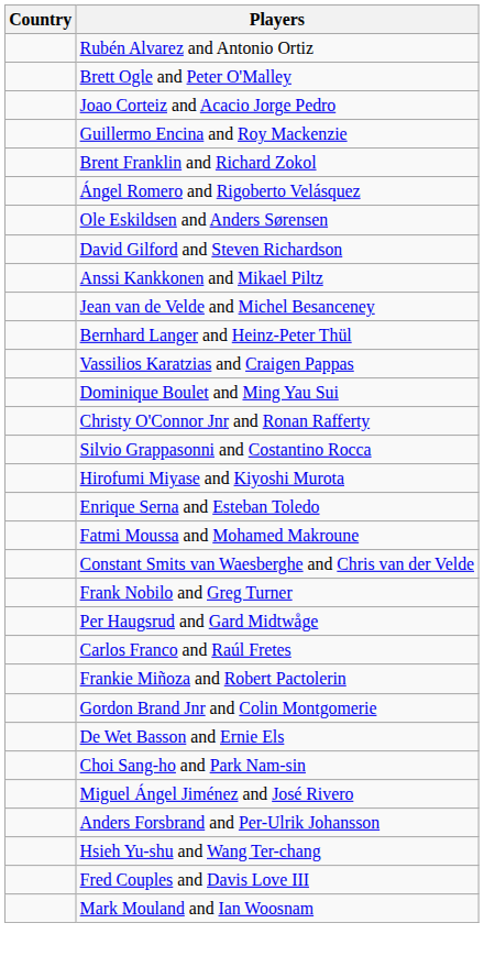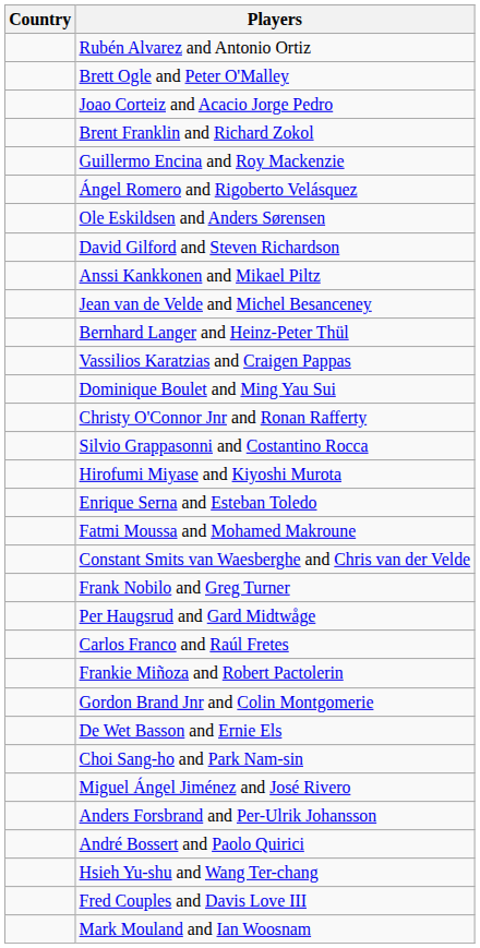rows swapped: Brent Franklin and Richard Zokol <-> Guillermo Encina and Roy Mackenzie
+ row: André Bossert and Paolo Quirici
